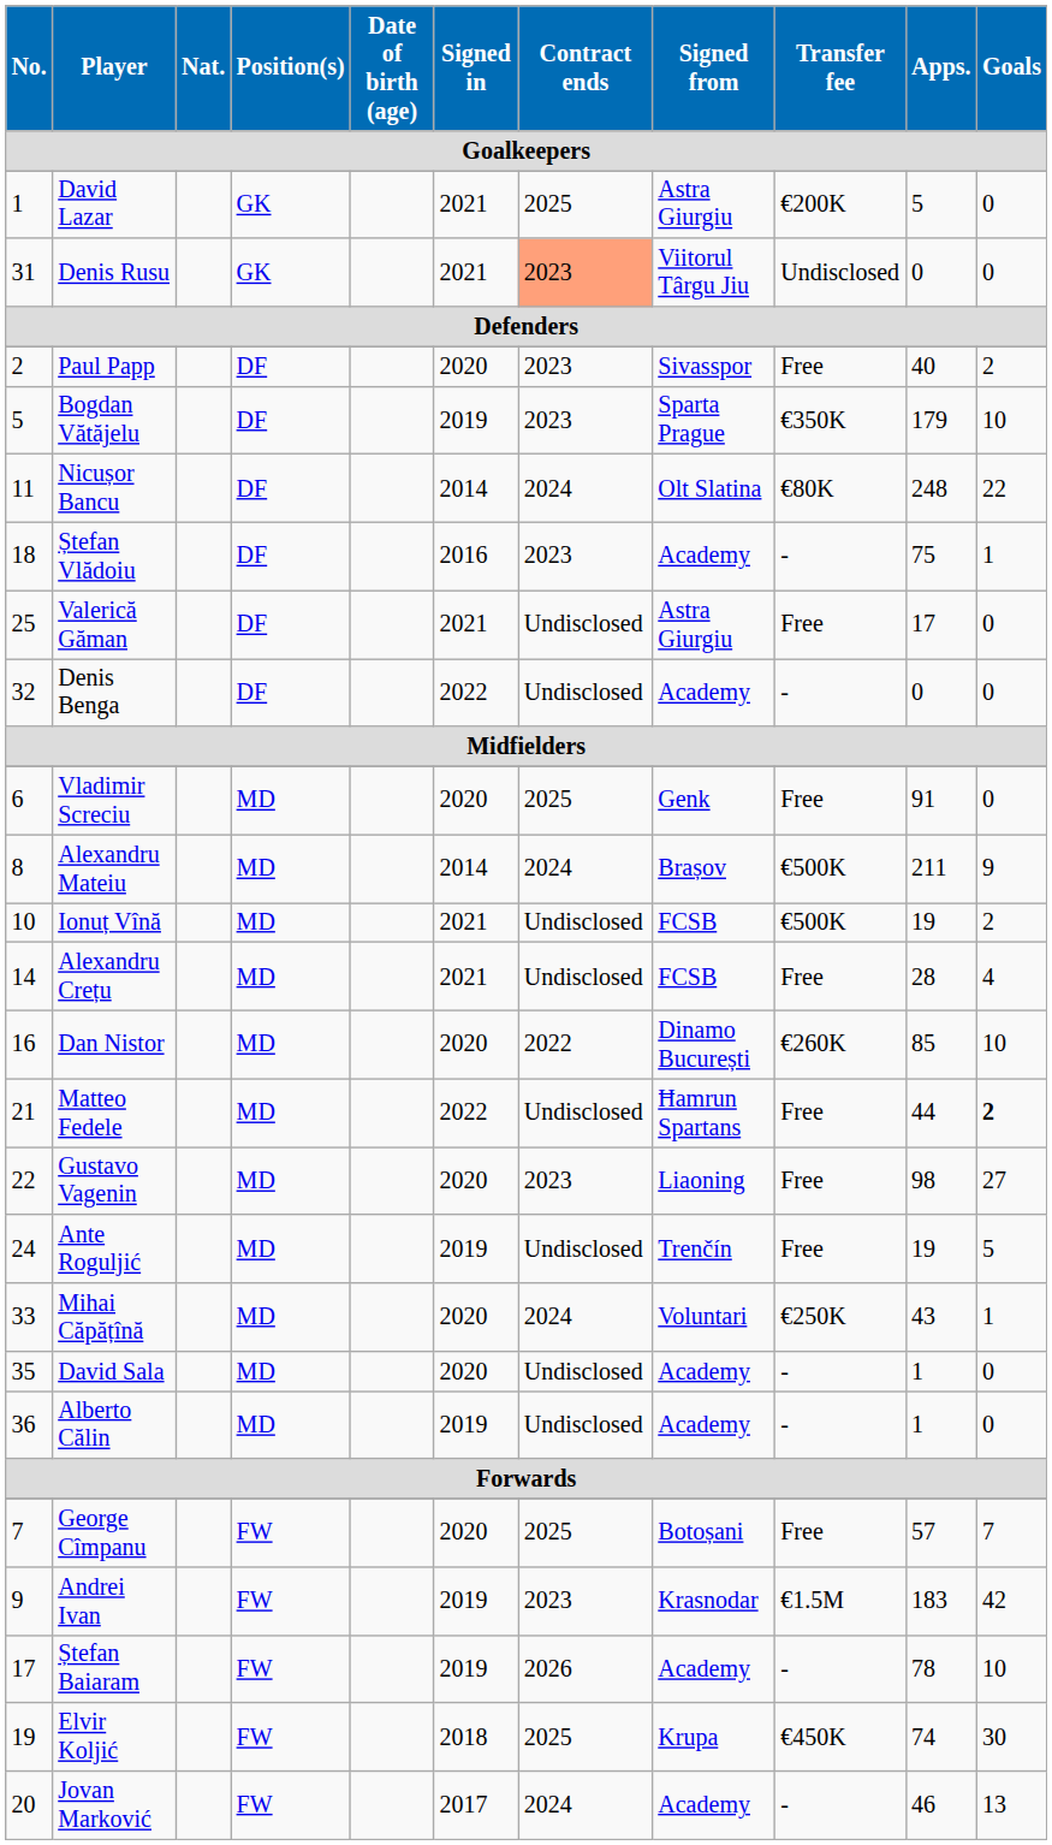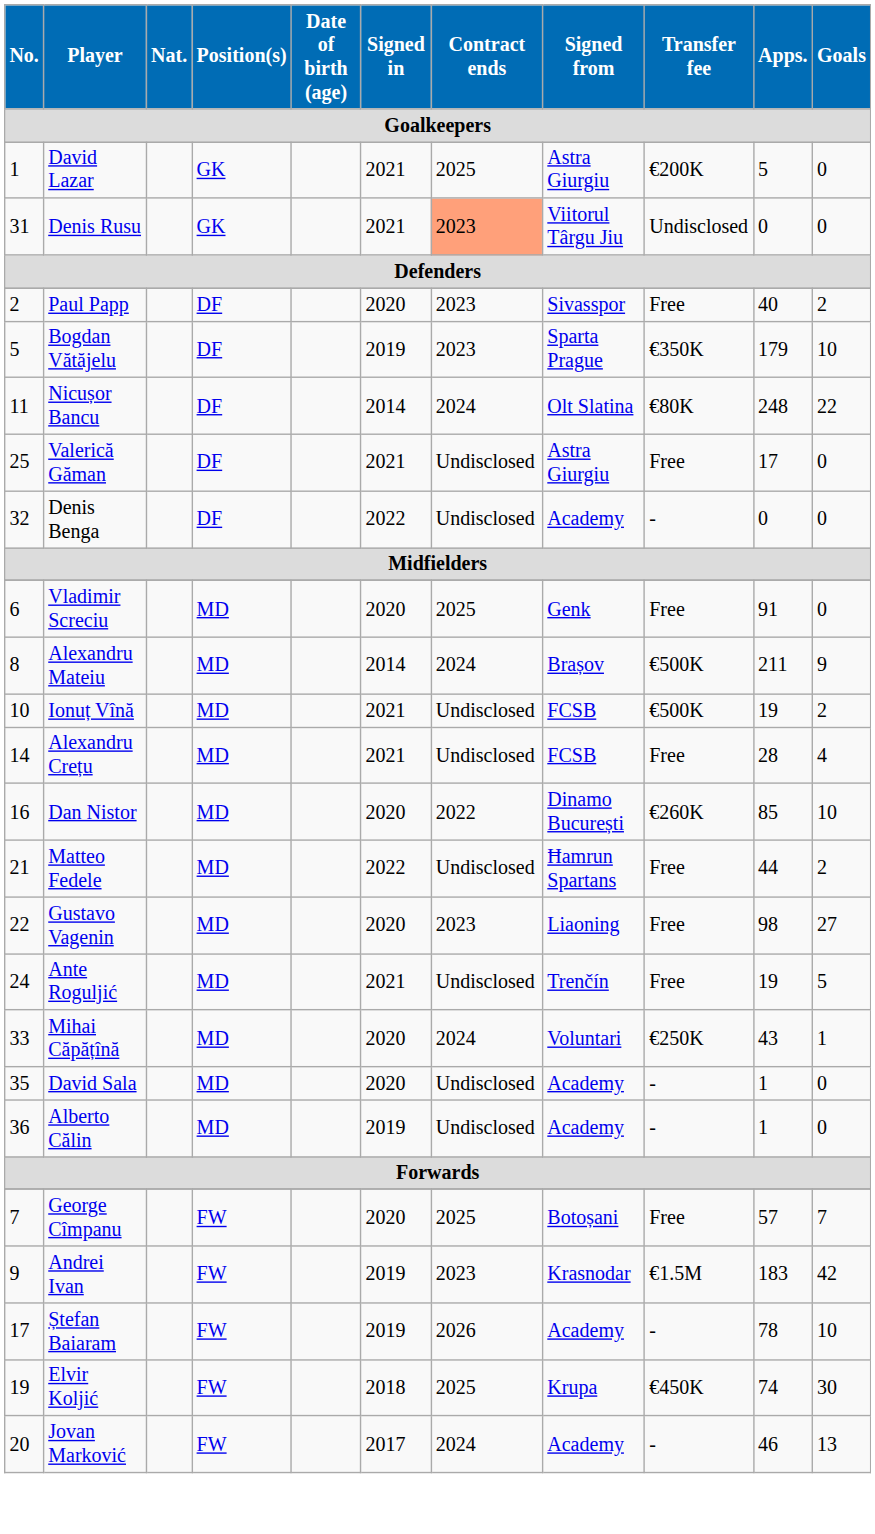- row: 18 | Ștefan Vlădoiu | DF | 2016 | 2023 | Academy | - | 75 | 1
Matteo Fedele | Goals: bold -> normal
Ante Roguljić | Signed in: 2019 -> 2021
